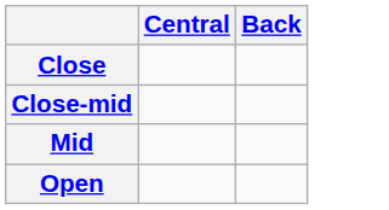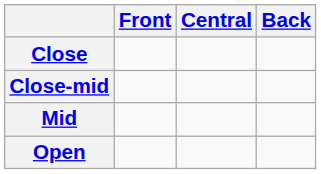+ column: Front
